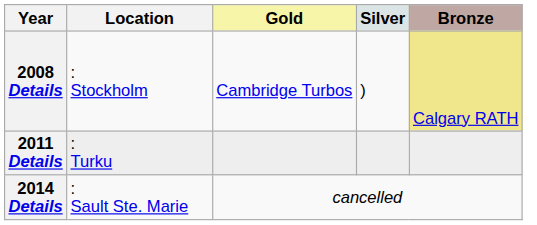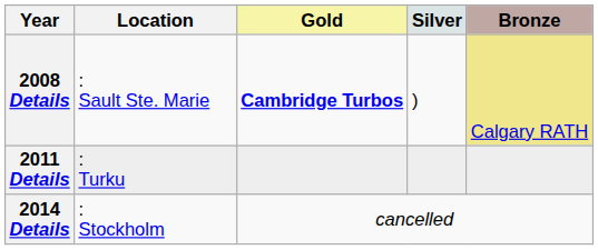2008 Details | Location: : Stockholm -> : Sault Ste. Marie
2008 Details | Gold: normal -> bold
2014 Details | Location: : Sault Ste. Marie -> : Stockholm
